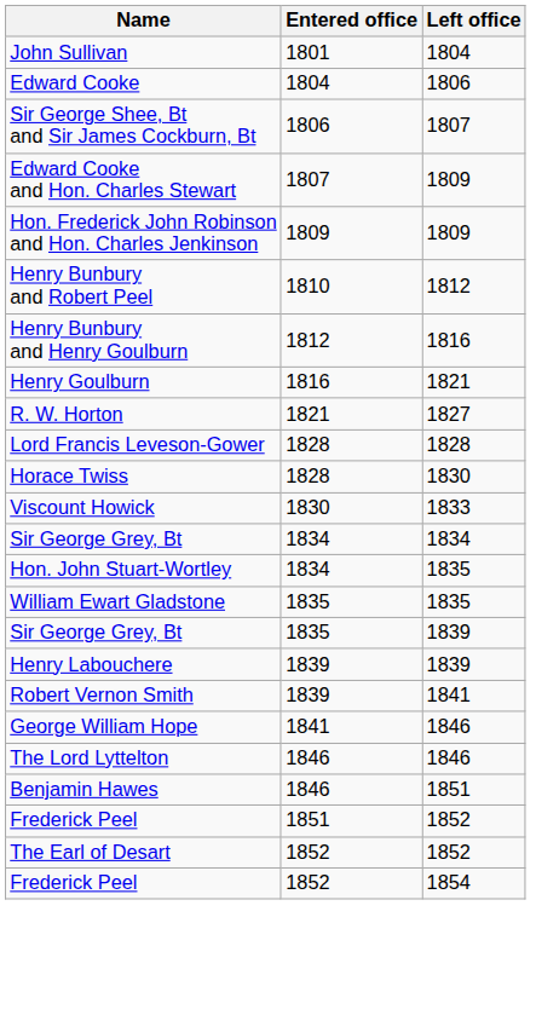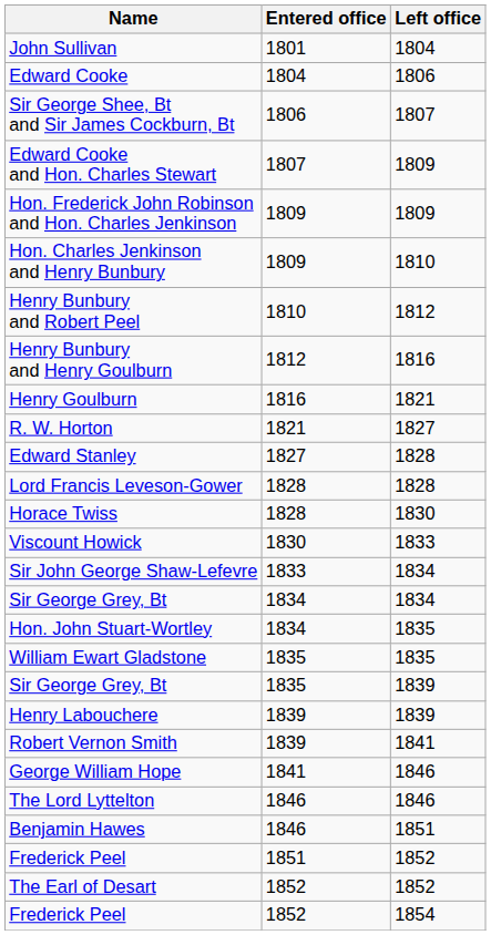+ row: Hon. Charles Jenkinson and Henry Bunbury | 1809 | 1810
+ row: Edward Stanley | 1827 | 1828
+ row: Sir John George Shaw-Lefevre | 1833 | 1834
